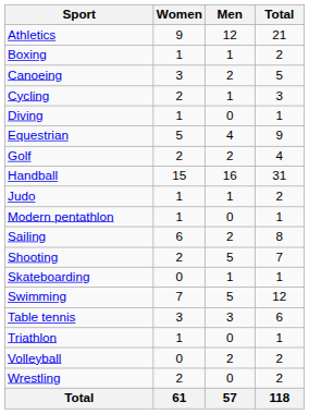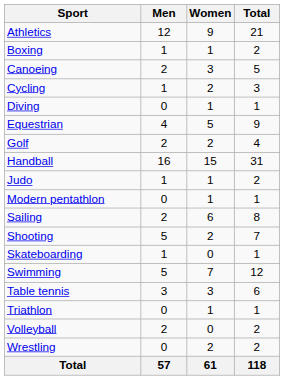columns swapped: Men <-> Women
